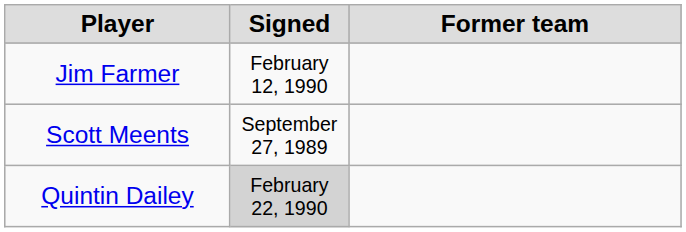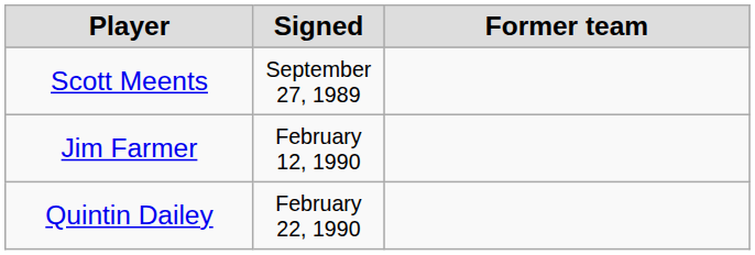rows swapped: Scott Meents <-> Jim Farmer
Quintin Dailey | Signed: lightgrey background -> no background
